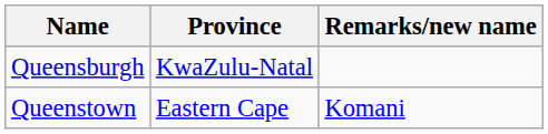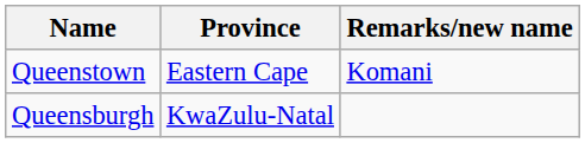rows swapped: Queensburgh <-> Queenstown
